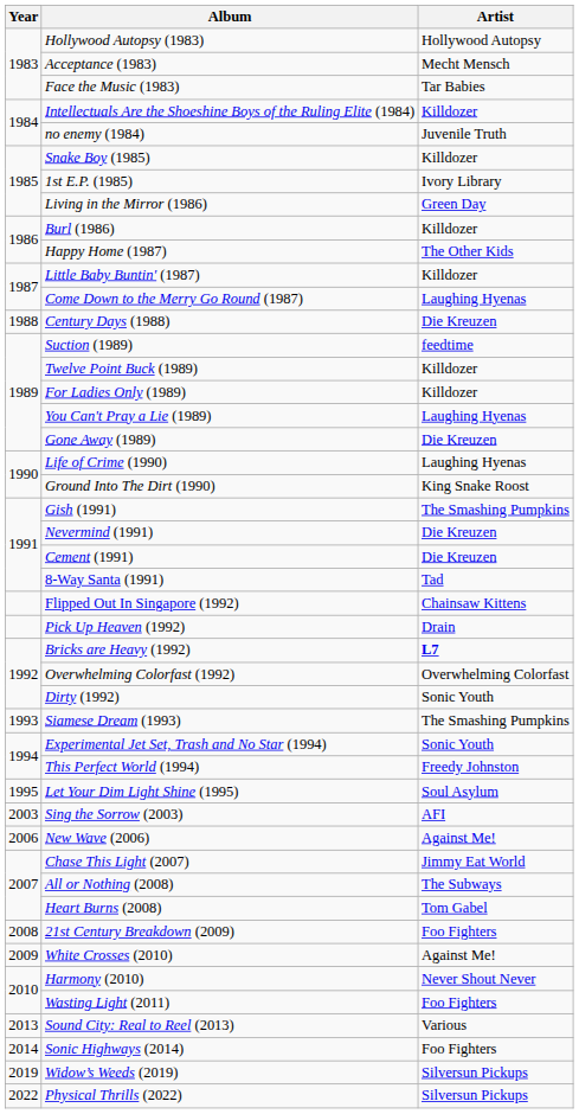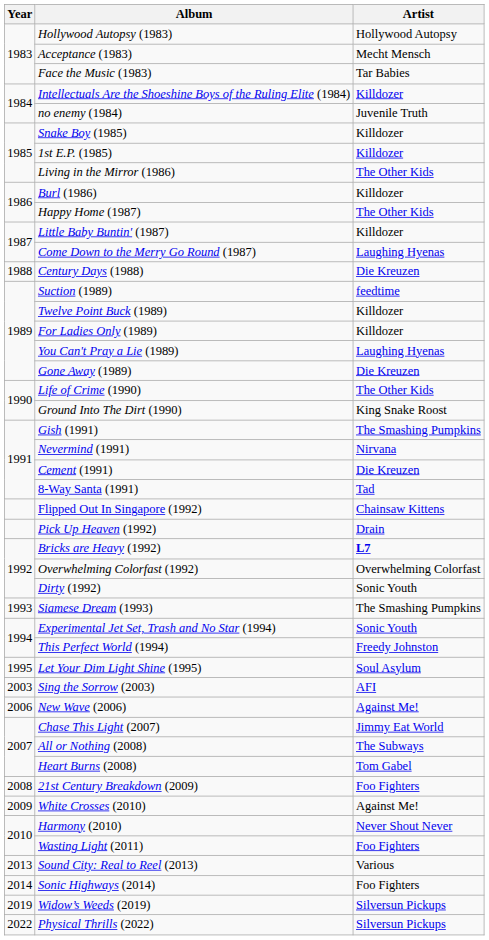1st E.P. (1985) | Artist: Ivory Library -> Killdozer
Living in the Mirror (1986) | Artist: Green Day -> The Other Kids
Life of Crime (1990) | Artist: Laughing Hyenas -> The Other Kids
Nevermind (1991) | Artist: Die Kreuzen -> Nirvana
